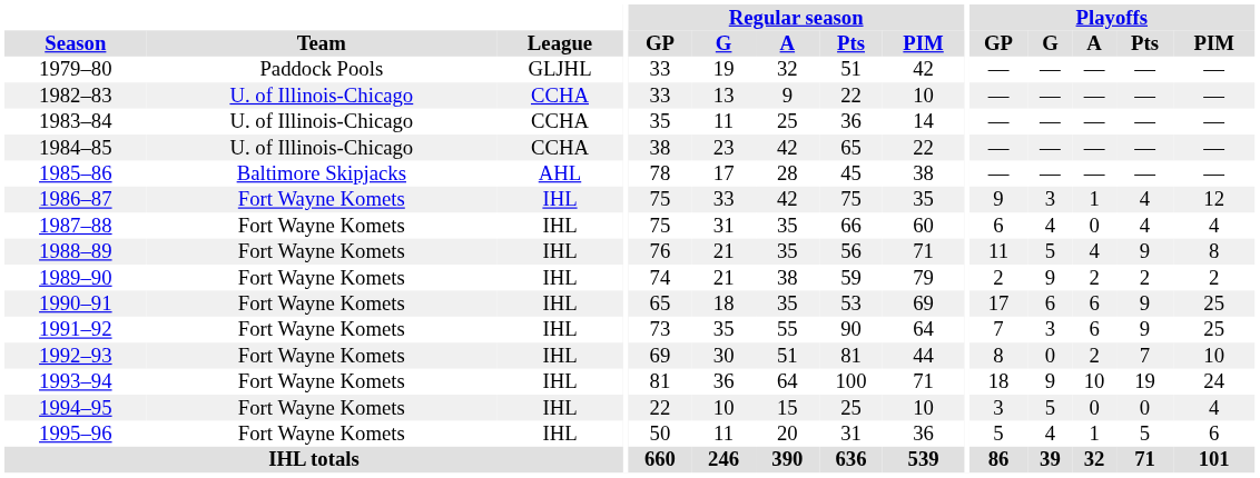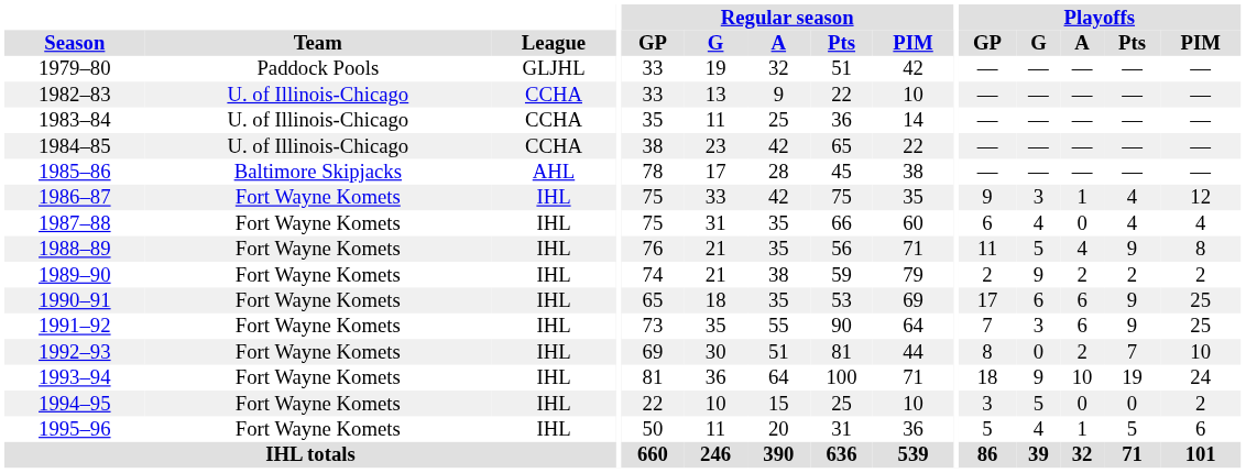1994–95 | Playoffs / PIM: 4 -> 2
